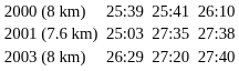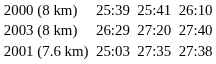rows swapped: 2001 (7.6 km) <-> 2003 (8 km)
